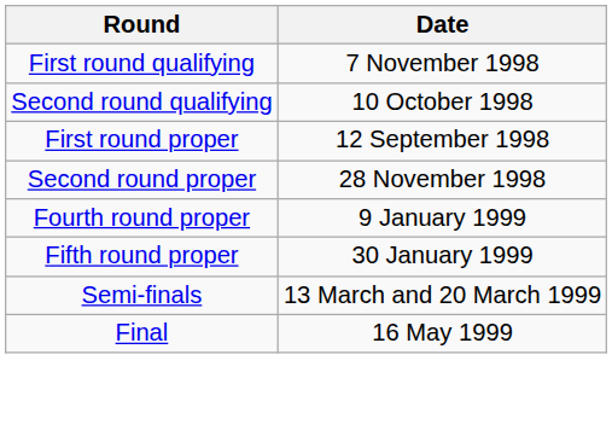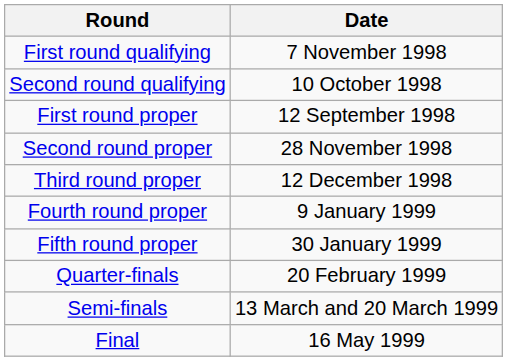+ row: Third round proper | 12 December 1998
+ row: Quarter-finals | 20 February 1999
